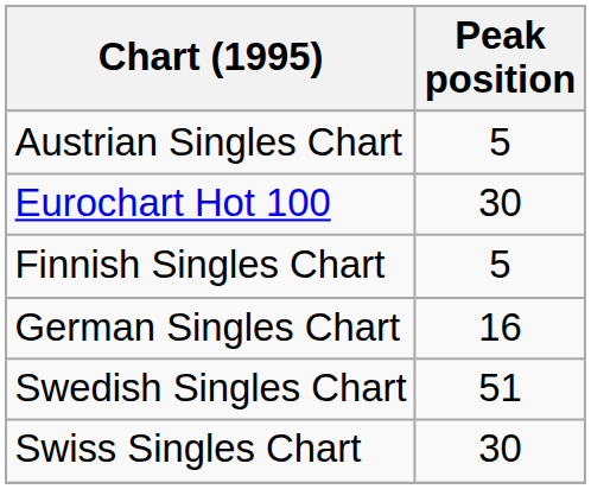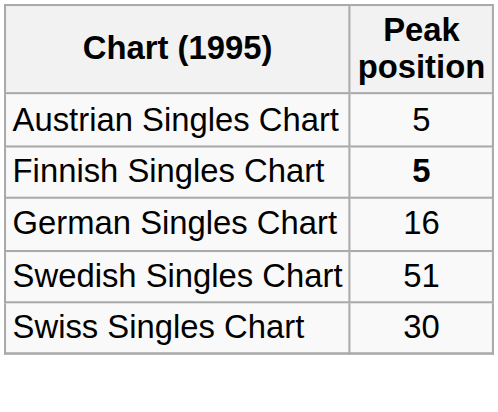- row: Eurochart Hot 100 | 30
Finnish Singles Chart | Peak position: normal -> bold
